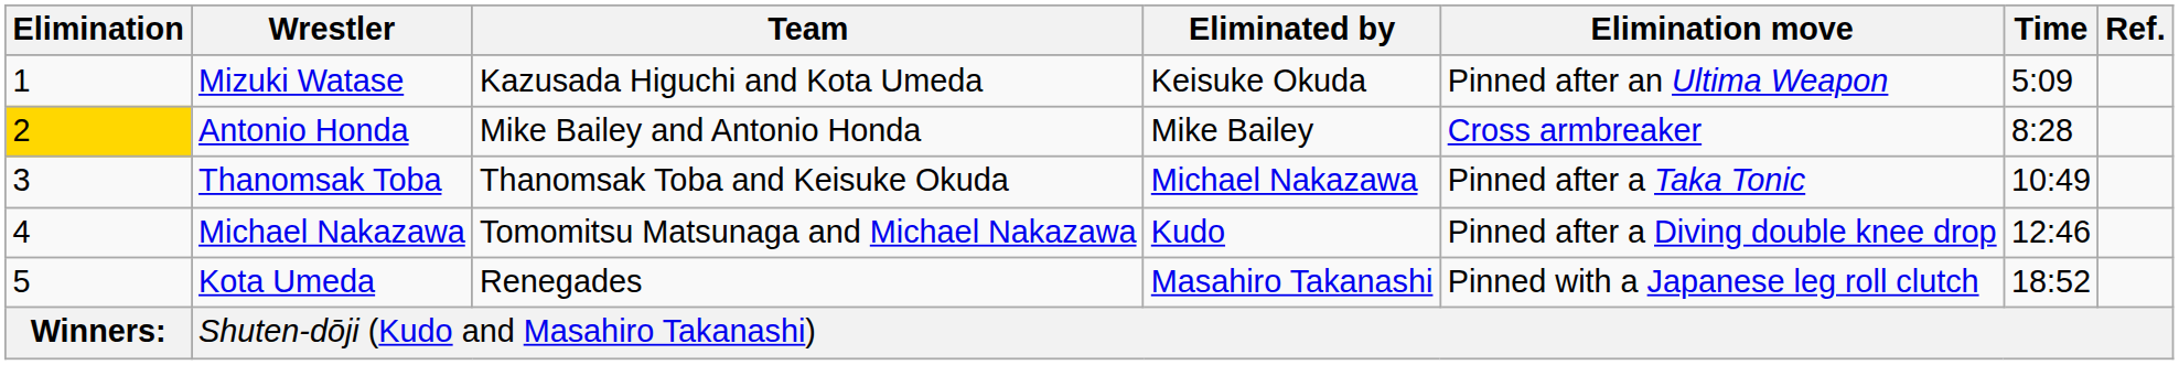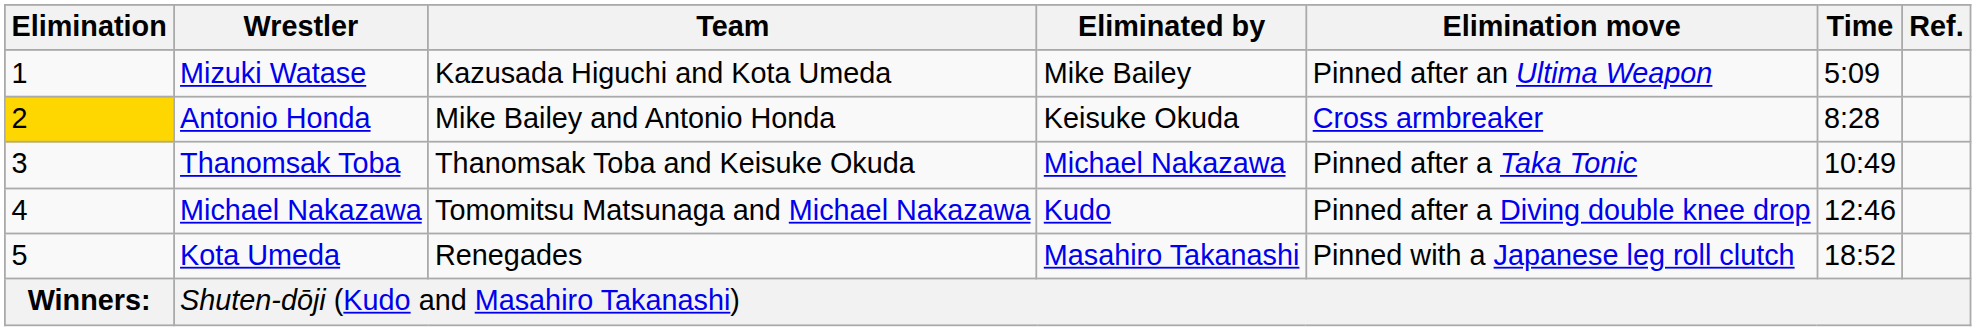Mizuki Watase | Eliminated by: Keisuke Okuda -> Mike Bailey
Antonio Honda | Eliminated by: Mike Bailey -> Keisuke Okuda
